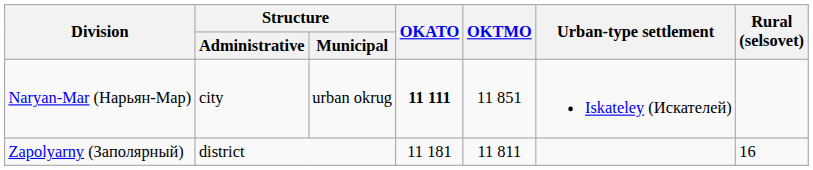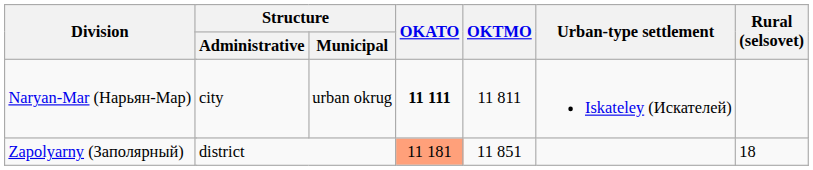Naryan-Mar (Нарьян-Мар) | OKTMO: 11 851 -> 11 811
Zapolyarny (Заполярный) | OKATO: no background -> lightsalmon background
Zapolyarny (Заполярный) | OKTMO: 11 811 -> 11 851
Zapolyarny (Заполярный) | Rural (selsovet): 16 -> 18
